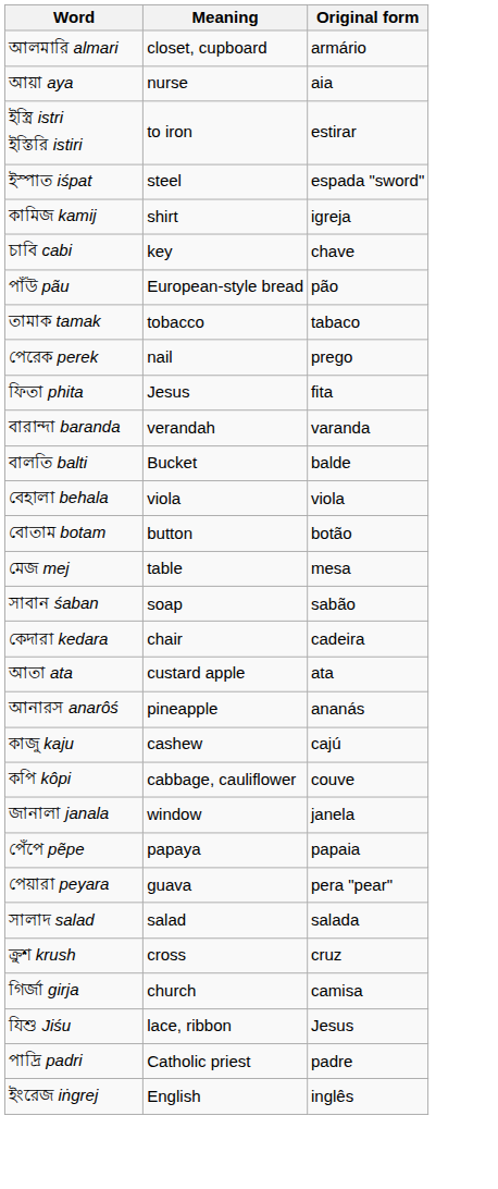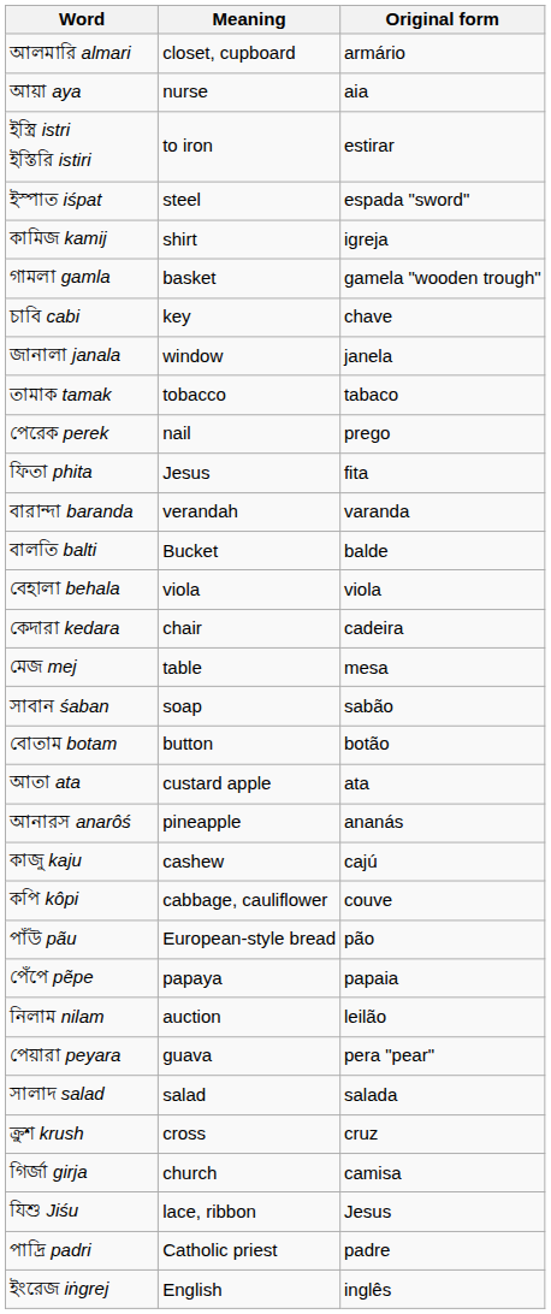+ row: গামলা gamla | basket | gamela "wooden trough"
rows swapped: জানালা janala <-> পাঁউ pãu
rows swapped: বোতাম botam <-> কেদারা kedara
+ row: নিলাম nilam | auction | leilão
